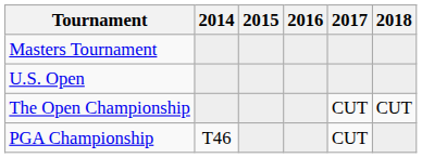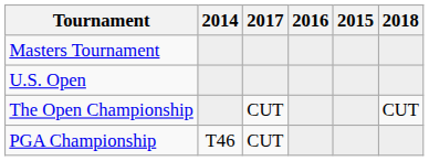columns swapped: 2015 <-> 2017
